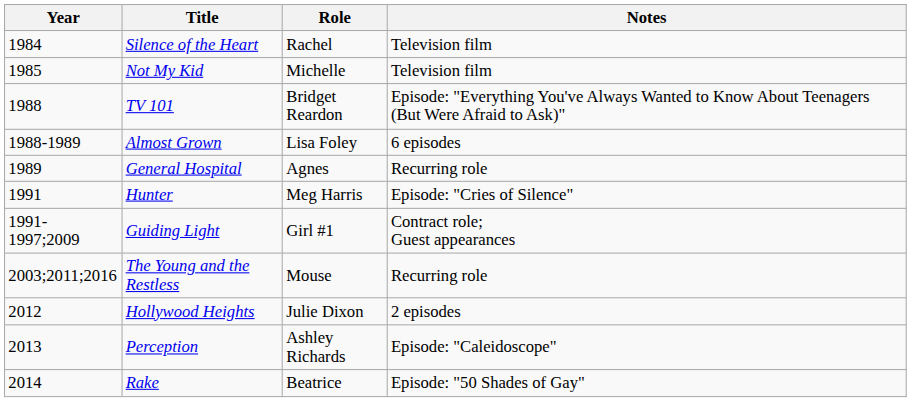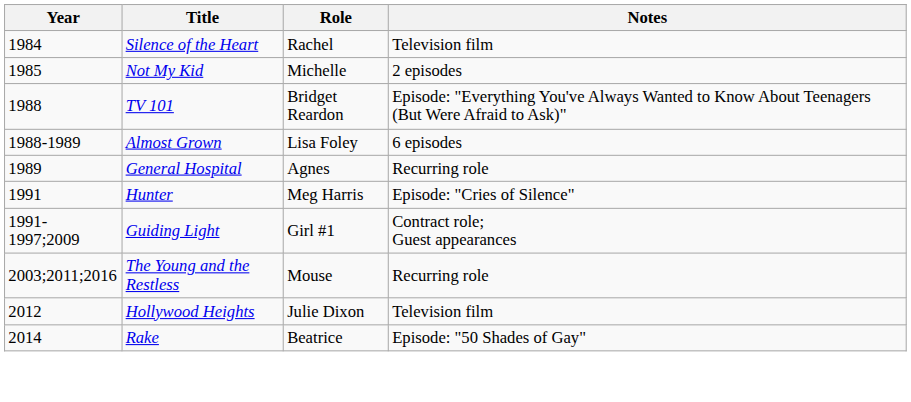Not My Kid | Notes: Television film -> 2 episodes
Hollywood Heights | Notes: 2 episodes -> Television film
- row: 2013 | Perception | Ashley Richards | Episode: "Caleidoscope"
